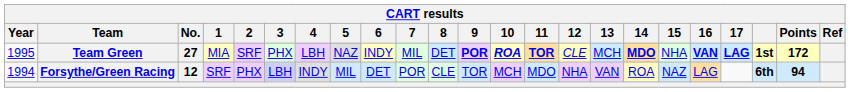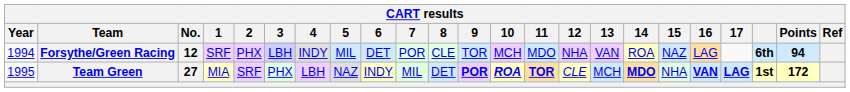rows swapped: Forsythe/Green Racing <-> Team Green
